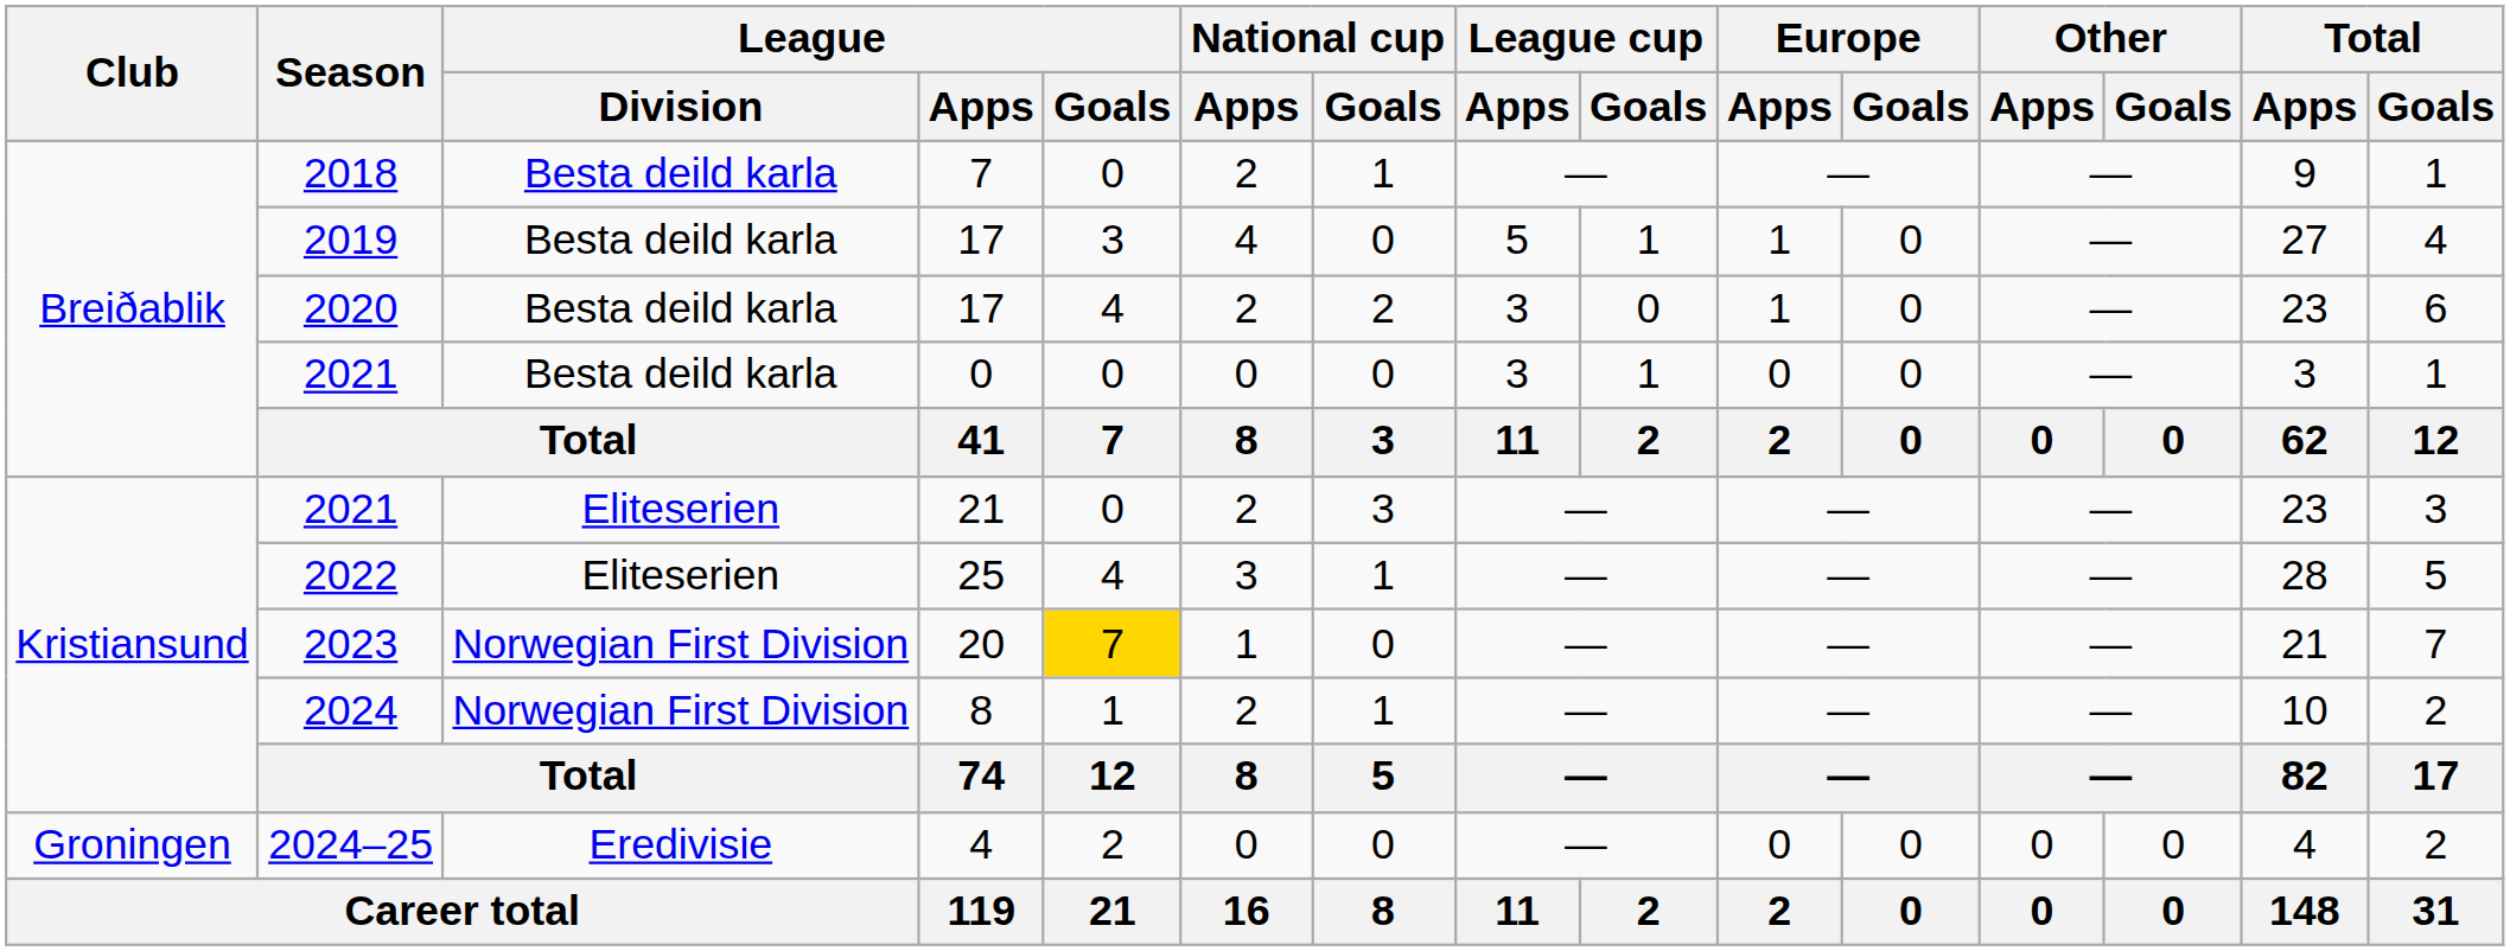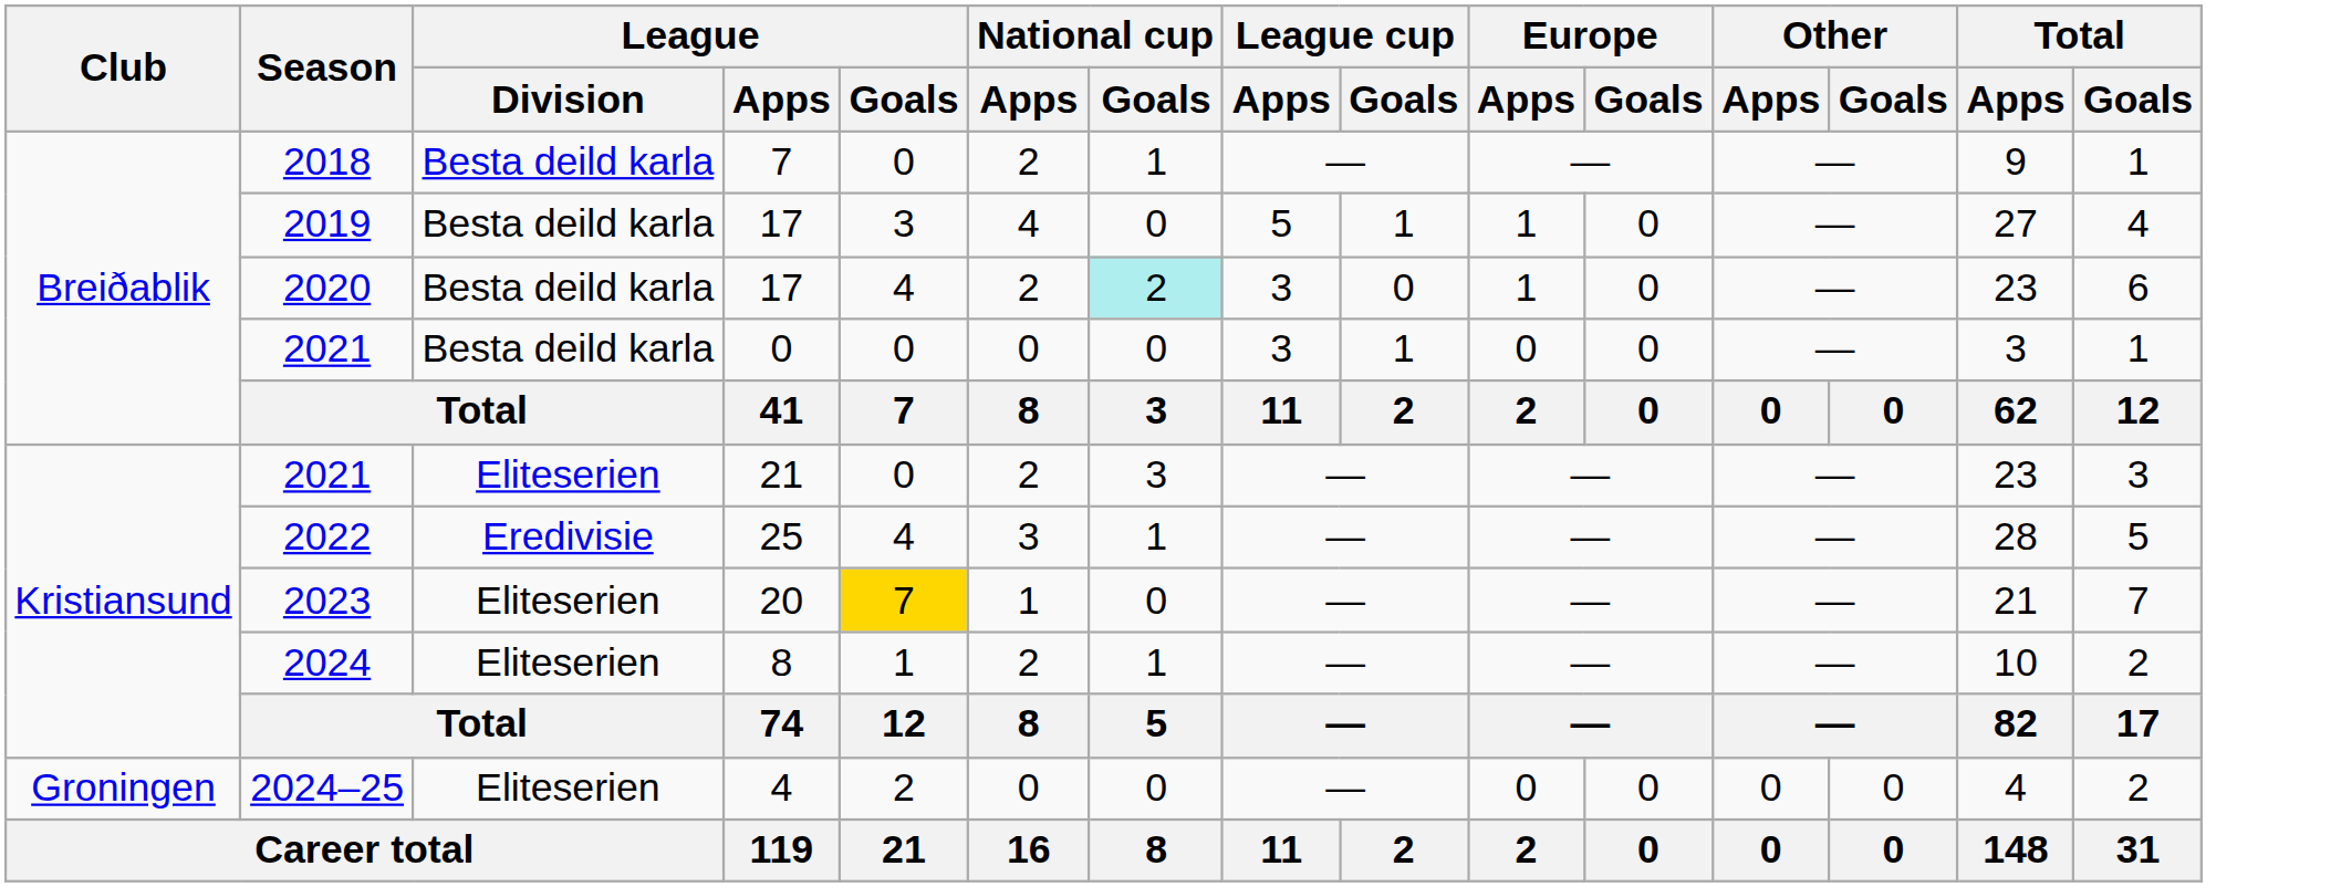2020 | National cup / Goals: no background -> paleturquoise background
2022 | League / Division: Eliteserien -> Eredivisie
2023 | League / Division: Norwegian First Division -> Eliteserien
2024 | League / Division: Norwegian First Division -> Eliteserien
2024–25 | League / Division: Eredivisie -> Eliteserien
